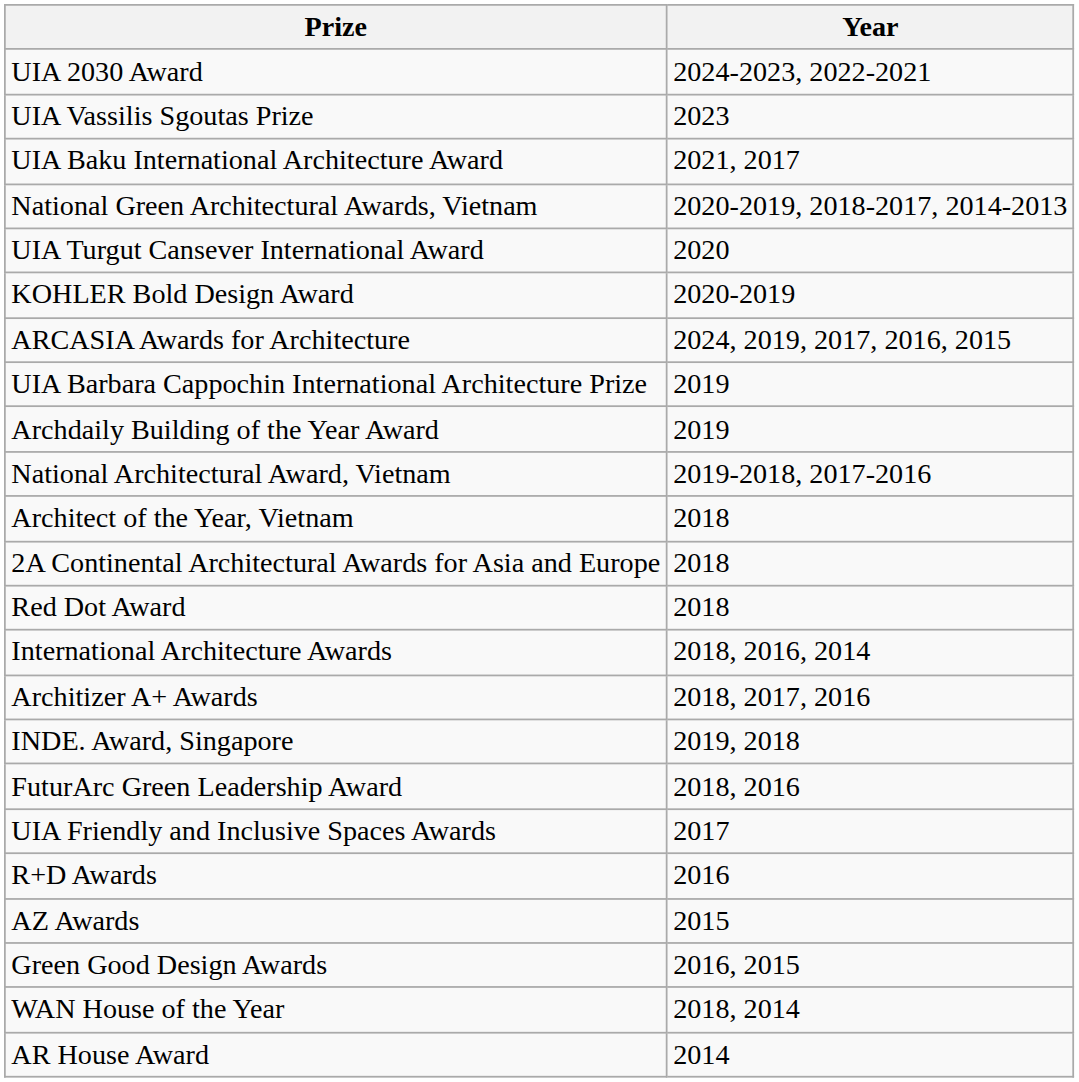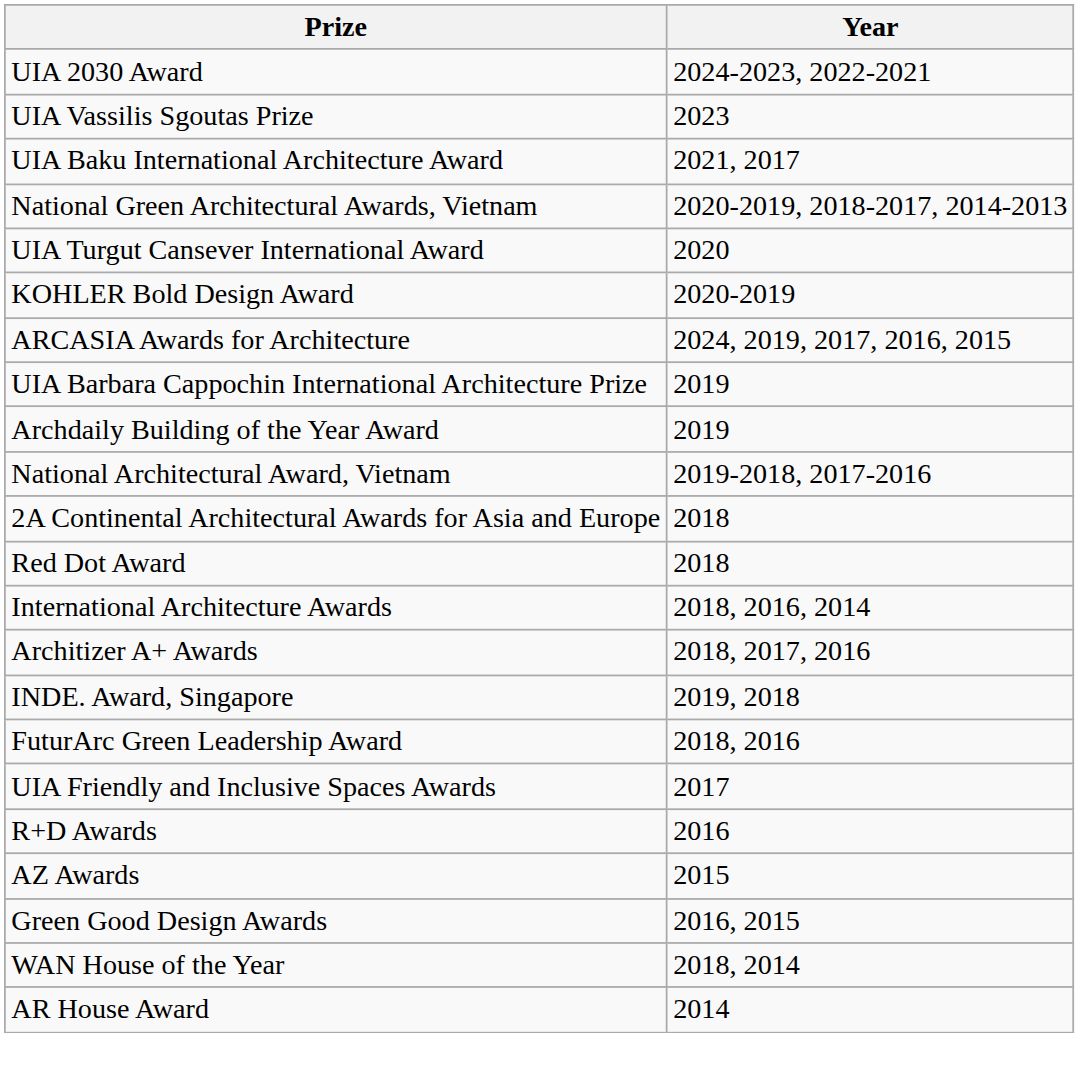- row: Architect of the Year, Vietnam | 2018
